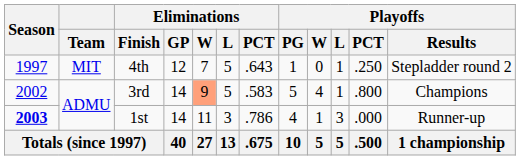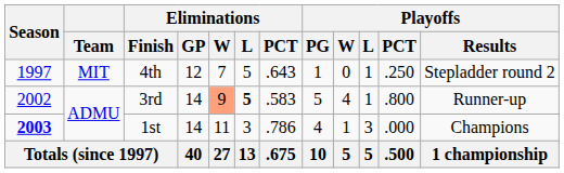3rd | Eliminations / L: normal -> bold
3rd | Playoffs / Results: Champions -> Runner-up
1st | Playoffs / Results: Runner-up -> Champions
